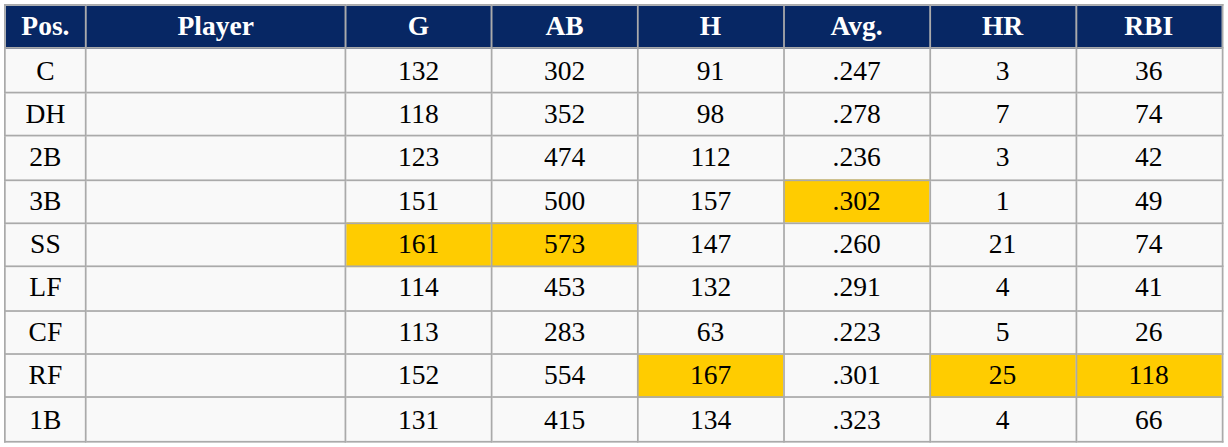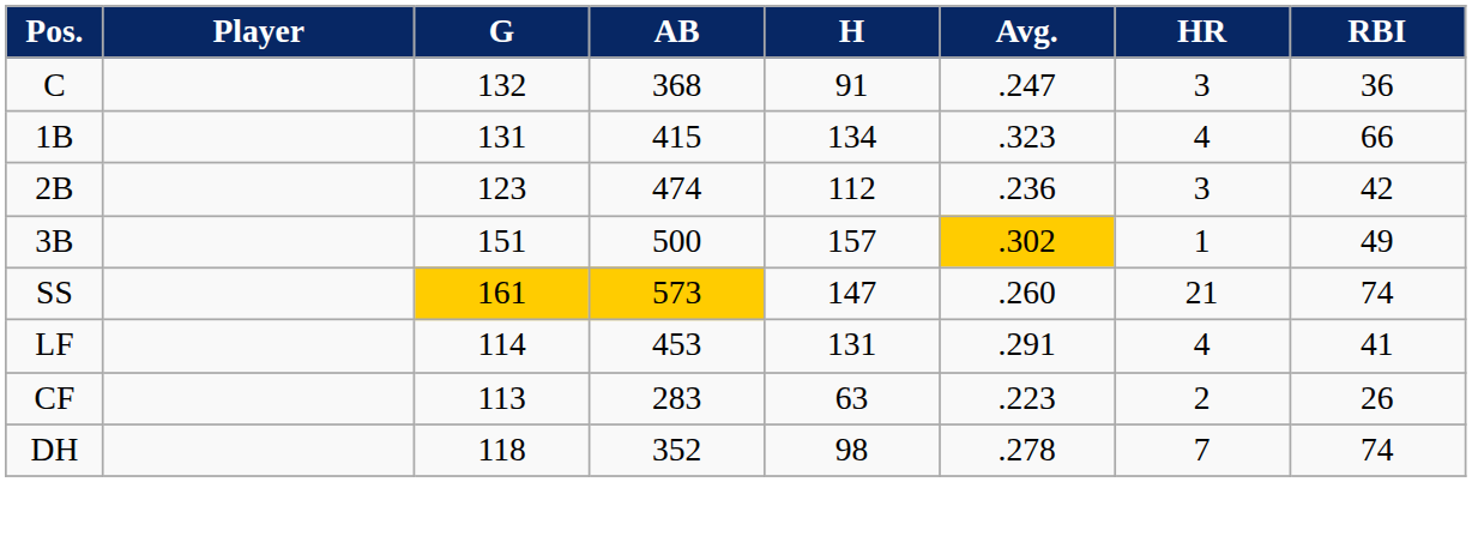C | AB: 302 -> 368
rows swapped: 1B <-> DH
LF | H: 132 -> 131
CF | HR: 5 -> 2
- row: RF | 152 | 554 | 167 | .301 | 25 | 118
